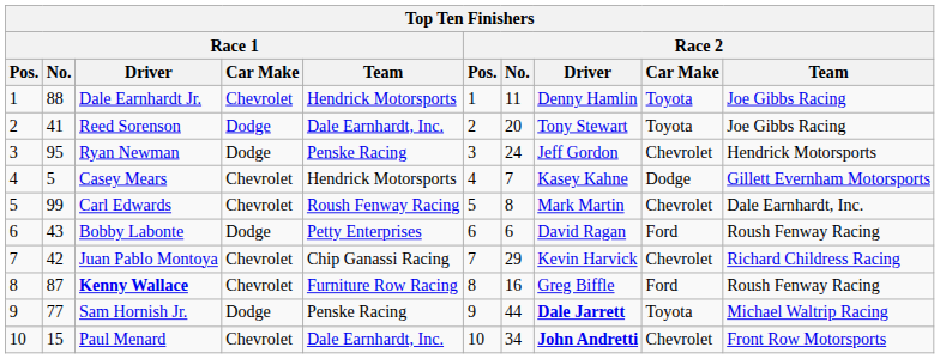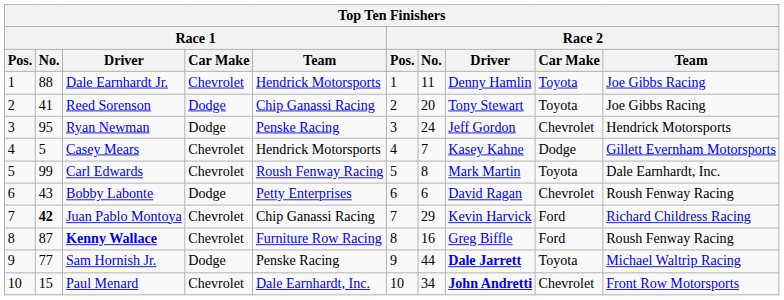Reed Sorenson | Race 1 / Team: Dale Earnhardt, Inc. -> Chip Ganassi Racing
Carl Edwards | Race 2 / Car Make: Chevrolet -> Toyota
Bobby Labonte | Race 2 / Car Make: Ford -> Chevrolet
Juan Pablo Montoya | Race 1 / No.: normal -> bold
Juan Pablo Montoya | Race 2 / Car Make: Chevrolet -> Ford
